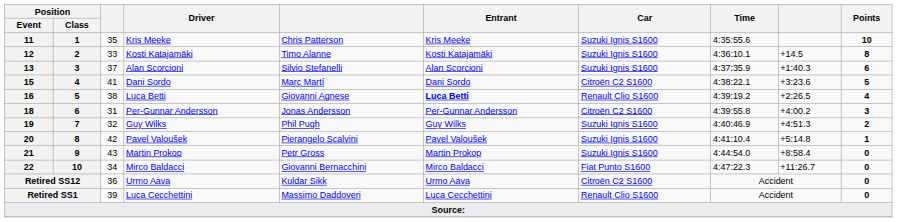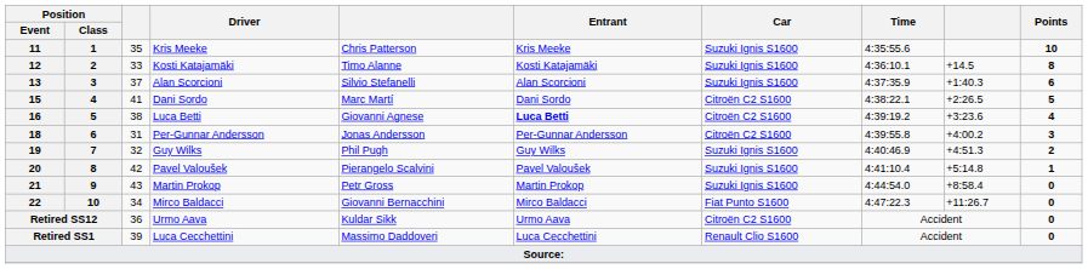15 | column 9: +3:23.6 -> +2:26.5
16 | Car: Renault Clio S1600 -> Citroën C2 S1600
16 | column 9: +2:26.5 -> +3:23.6
